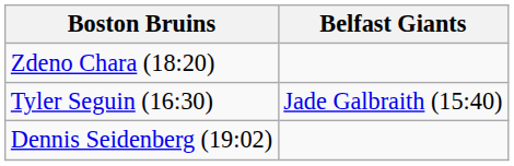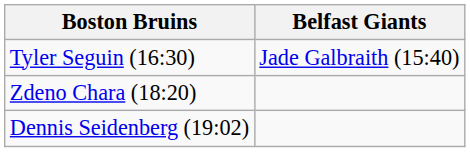rows swapped: Tyler Seguin (16:30) <-> Zdeno Chara (18:20)
